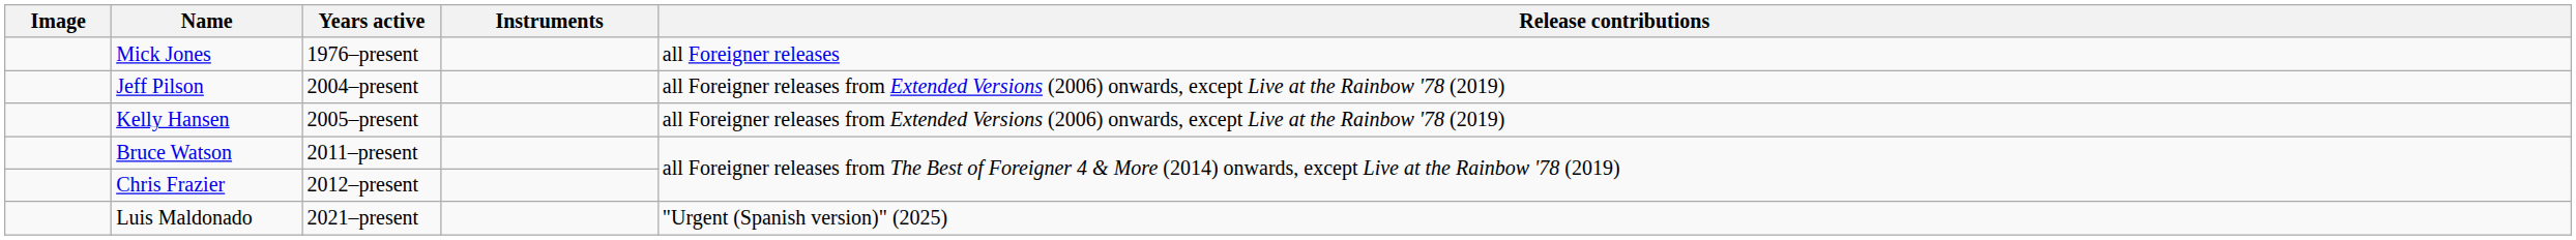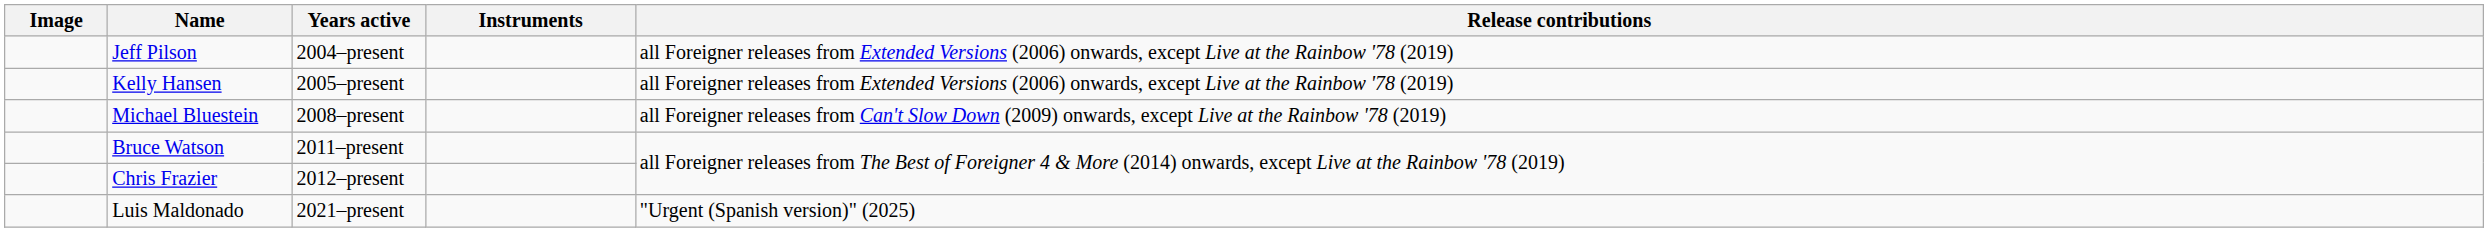- row: Mick Jones | 1976–present | all Foreigner releases
+ row: Michael Bluestein | 2008–present | all Foreigner releases from Can't Slow Down (2009) onwards, except Live at the Rainbow '78 (2019)
